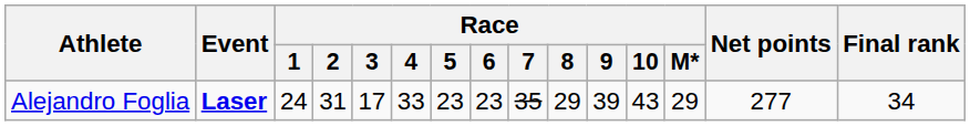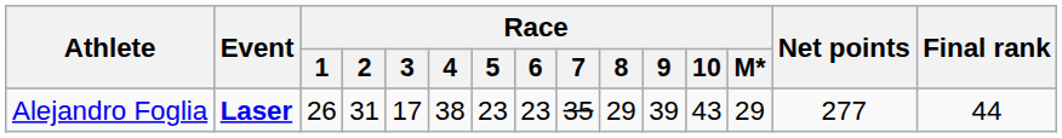Alejandro Foglia | Race / 1: 24 -> 26
Alejandro Foglia | Race / 4: 33 -> 38
Alejandro Foglia | Final rank: 34 -> 44
